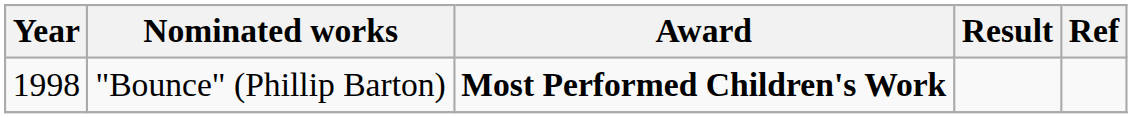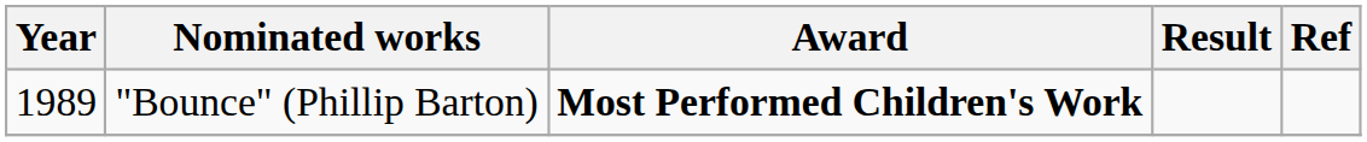"Bounce" (Phillip Barton) | Year: 1998 -> 1989
